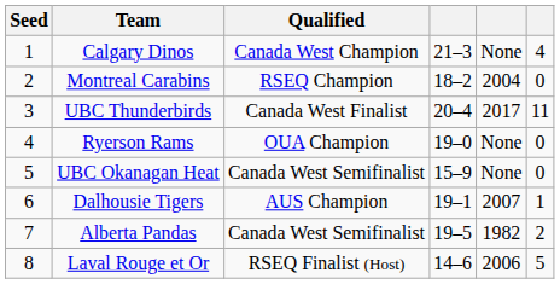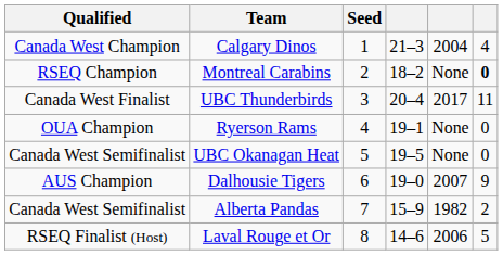columns swapped: Seed <-> Qualified
Calgary Dinos | column 5: None -> 2004
Montreal Carabins | column 5: 2004 -> None
Montreal Carabins | column 6: normal -> bold
Ryerson Rams | column 4: 19–0 -> 19–1
UBC Okanagan Heat | column 4: 15–9 -> 19–5
Dalhousie Tigers | column 4: 19–1 -> 19–0
Dalhousie Tigers | column 6: 1 -> 9
Alberta Pandas | column 4: 19–5 -> 15–9
